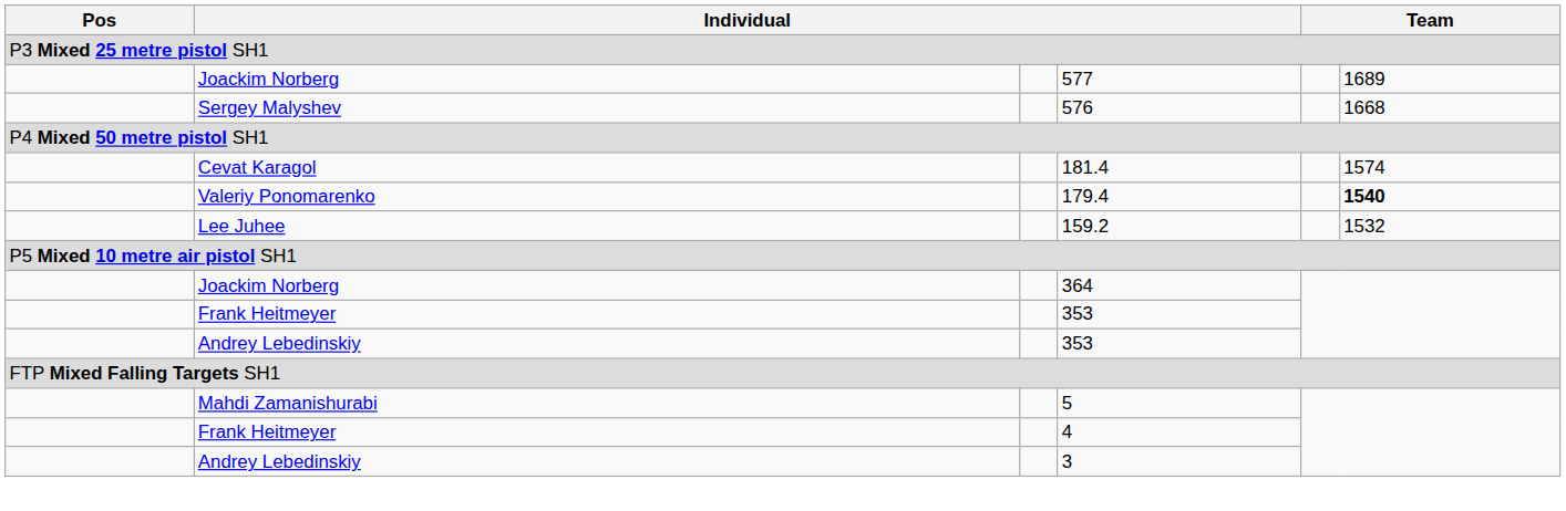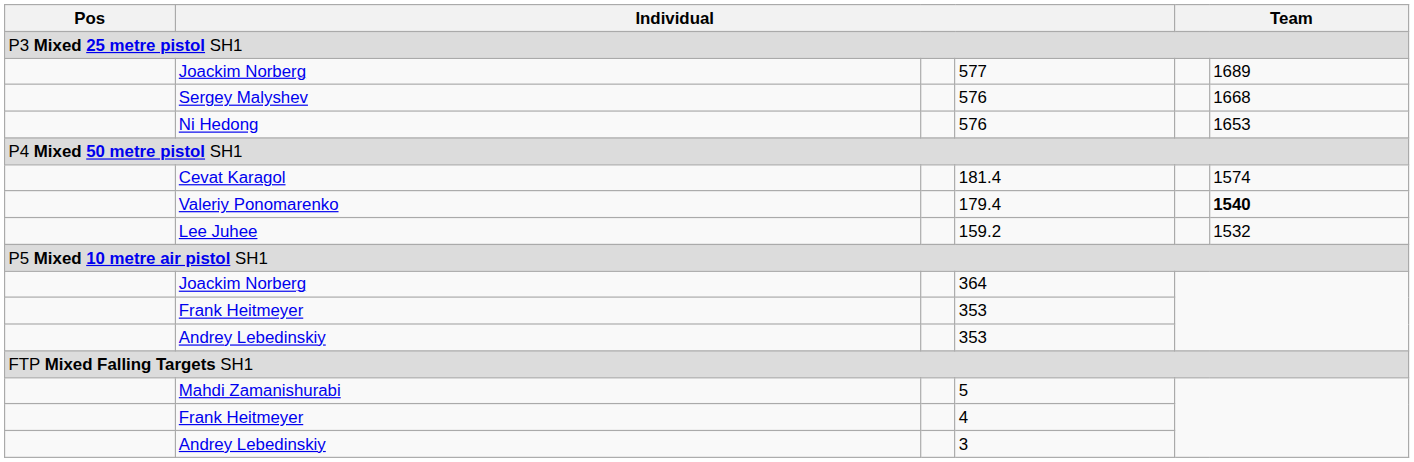+ row: Ni Hedong | 576 | 1653
